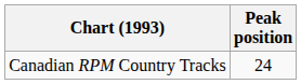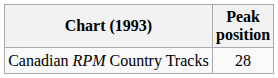Canadian RPM Country Tracks | Peak position: 24 -> 28
